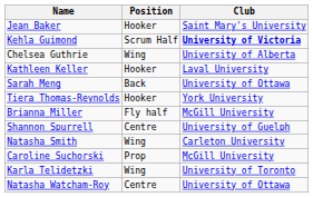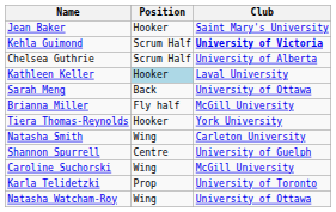Chelsea Guthrie | Position: Wing -> Scrum Half
Kathleen Keller | Position: no background -> lightblue background
rows swapped: Brianna Miller <-> Tiera Thomas-Reynolds
rows swapped: Natasha Smith <-> Shannon Spurrell
Caroline Suchorski | Position: Prop -> Wing
Karla Telidetzki | Position: Wing -> Prop
Natasha Watcham-Roy | Position: Centre -> Wing
